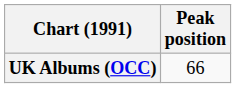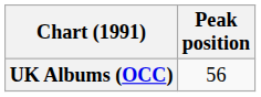UK Albums (OCC) | Peak position: 66 -> 56
